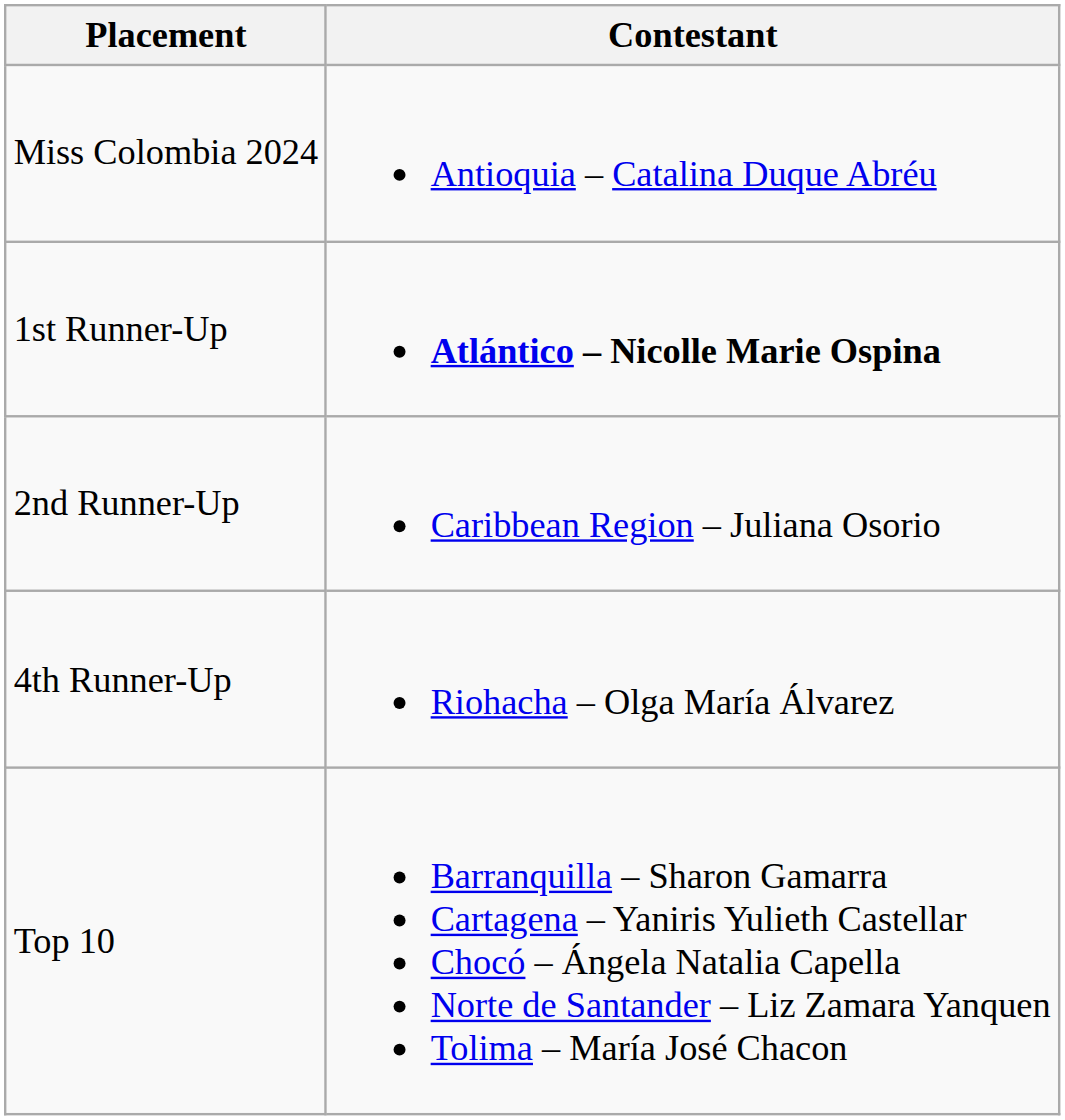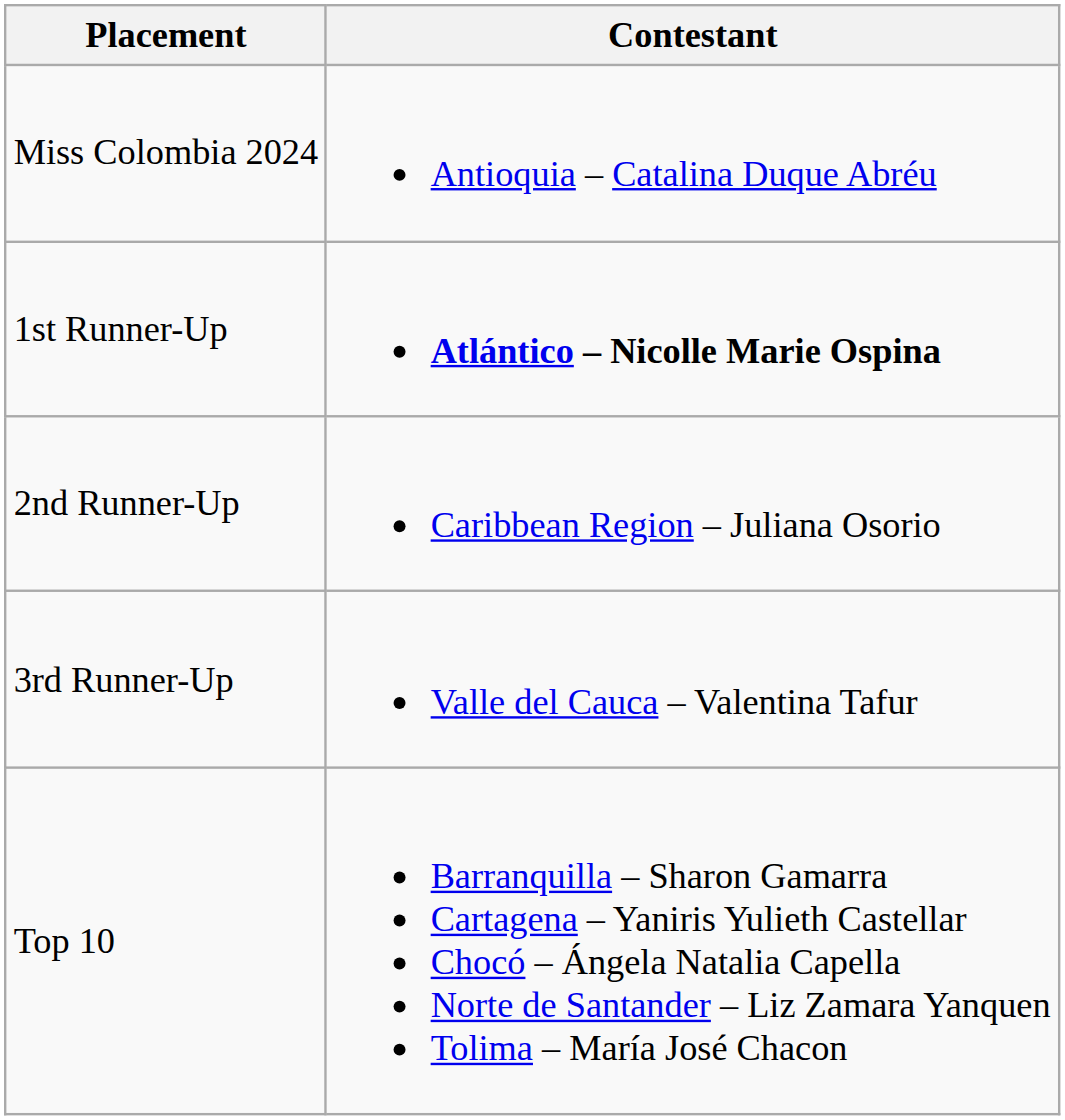+ row: 3rd Runner-Up | Valle del Cauca – Valentina Tafur
- row: 4th Runner-Up | Riohacha – Olga María Álvarez
